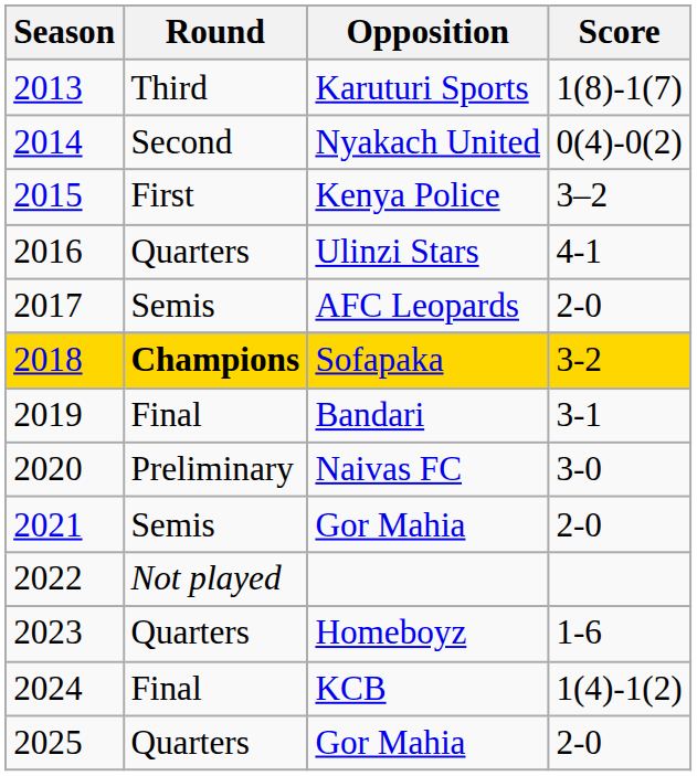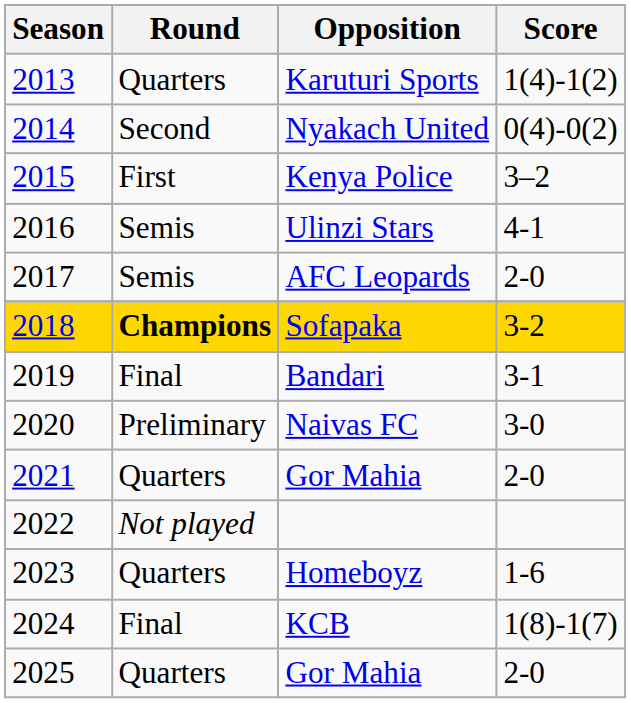Karuturi Sports | Round: Third -> Quarters
Karuturi Sports | Score: 1(8)-1(7) -> 1(4)-1(2)
Ulinzi Stars | Round: Quarters -> Semis
2021 / Gor Mahia | Round: Semis -> Quarters
KCB | Score: 1(4)-1(2) -> 1(8)-1(7)
